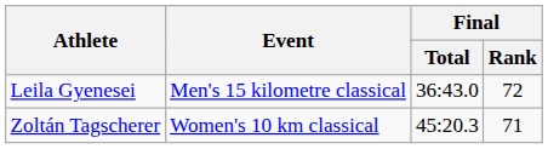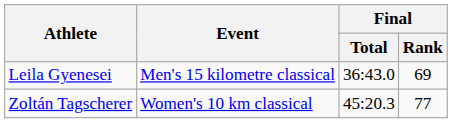Leila Gyenesei | Final / Rank: 72 -> 69
Zoltán Tagscherer | Final / Rank: 71 -> 77
